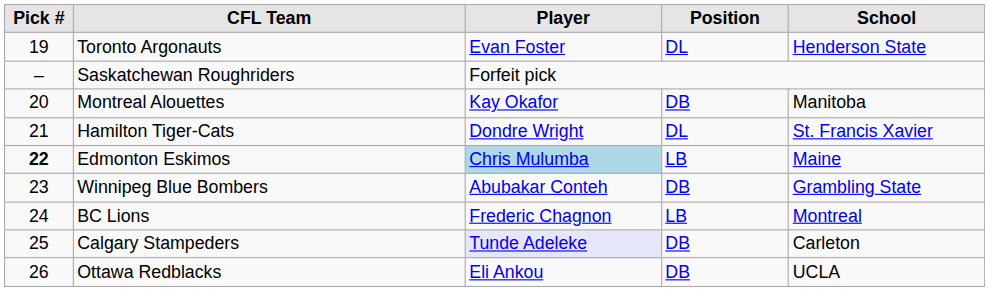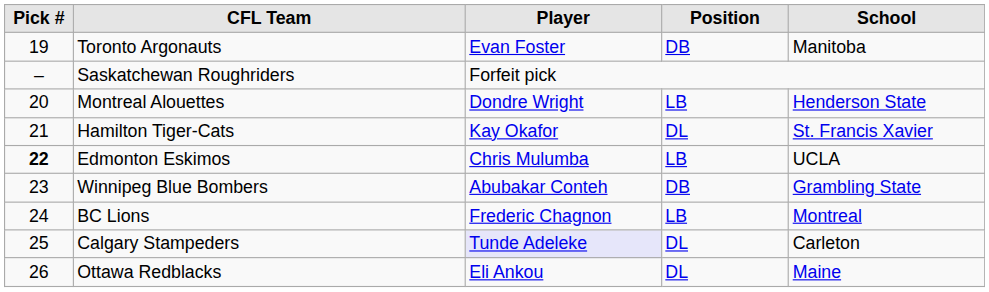Toronto Argonauts | Position: DL -> DB
Toronto Argonauts | School: Henderson State -> Manitoba
Montreal Alouettes | Player: Kay Okafor -> Dondre Wright
Montreal Alouettes | Position: DB -> LB
Montreal Alouettes | School: Manitoba -> Henderson State
Hamilton Tiger-Cats | Player: Dondre Wright -> Kay Okafor
Edmonton Eskimos | Player: lightblue background -> no background
Edmonton Eskimos | School: Maine -> UCLA
Calgary Stampeders | Position: DB -> DL
Ottawa Redblacks | Position: DB -> DL
Ottawa Redblacks | School: UCLA -> Maine
